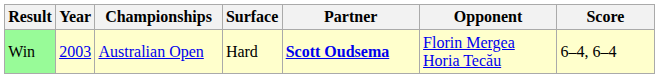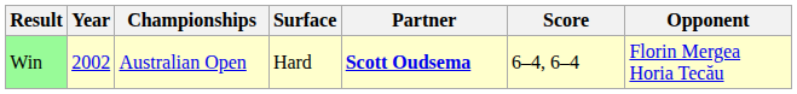columns swapped: Opponent <-> Score
Win | Year: 2003 -> 2002
